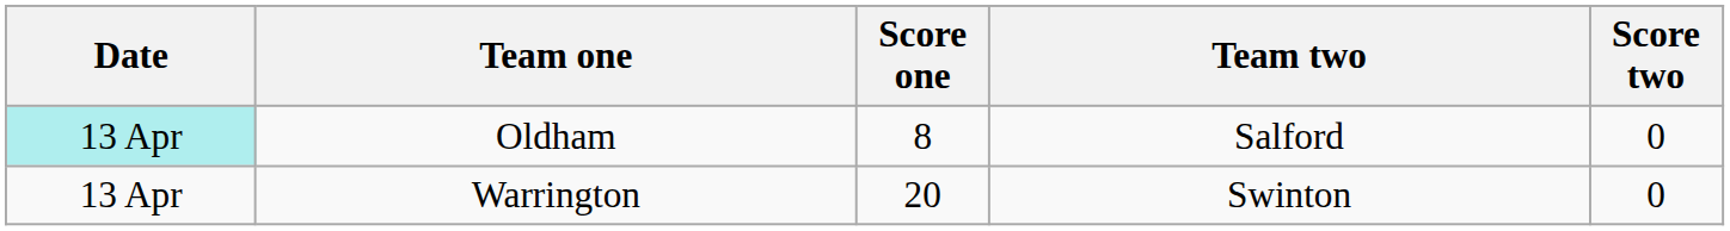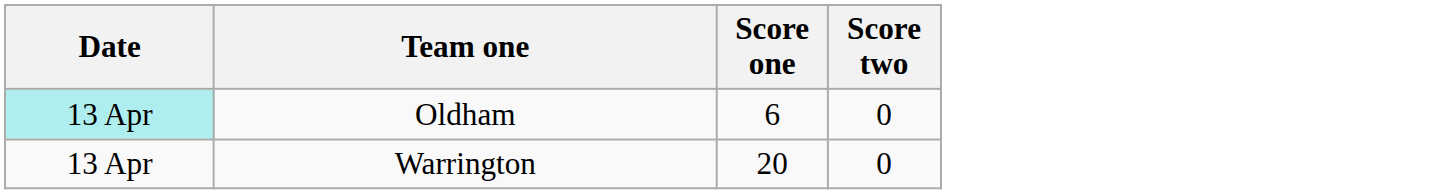- column: Team two | Salford | Swinton
Oldham | Score one: 8 -> 6
